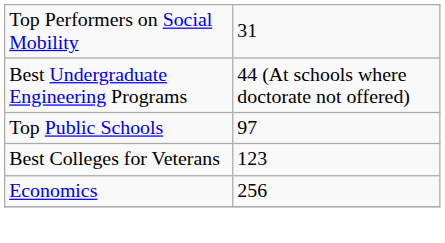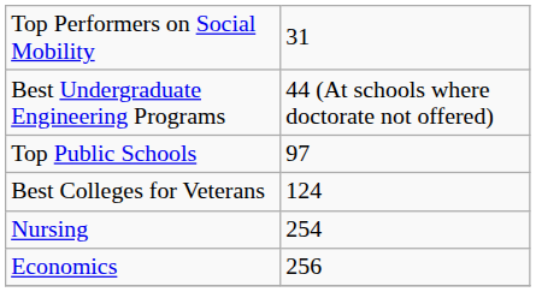Best Colleges for Veterans | column 2: 123 -> 124
+ row: Nursing | 254
